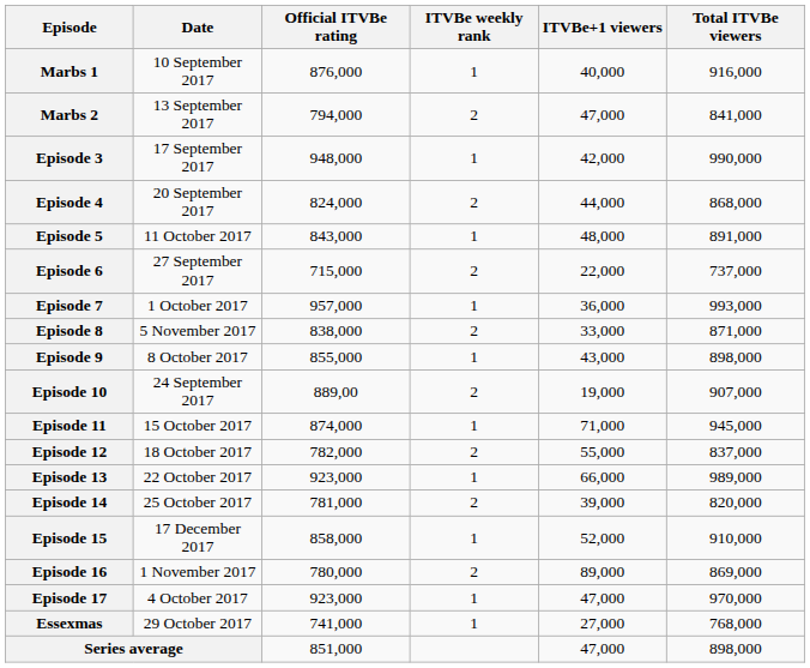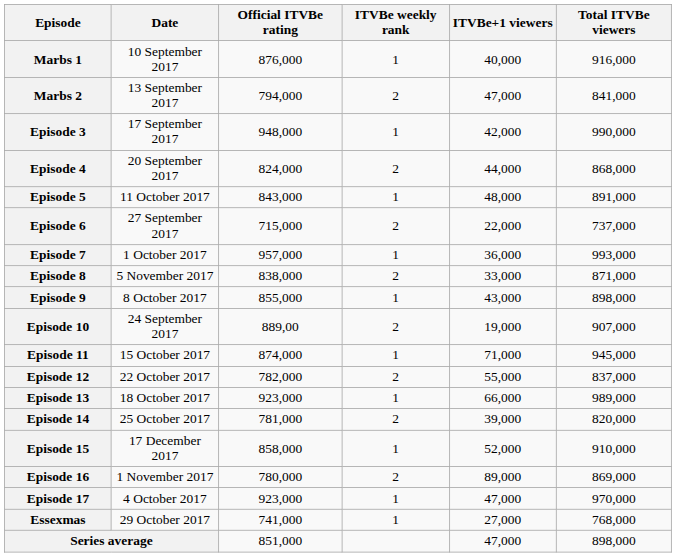Episode 12 | Date: 18 October 2017 -> 22 October 2017
Episode 13 | Date: 22 October 2017 -> 18 October 2017
